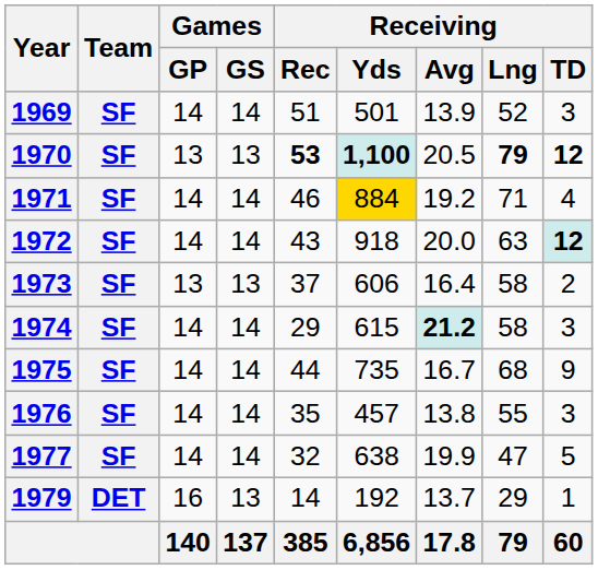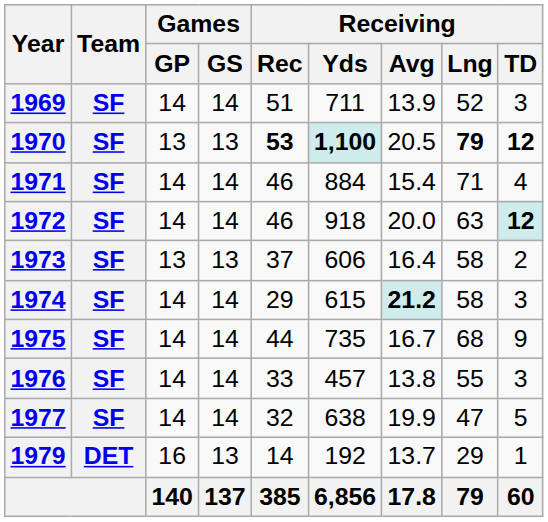1969 | Receiving / Yds: 501 -> 711
1971 | Receiving / Yds: gold background -> no background
1971 | Receiving / Avg: 19.2 -> 15.4
1972 | Receiving / Rec: 43 -> 46
1976 | Receiving / Rec: 35 -> 33
